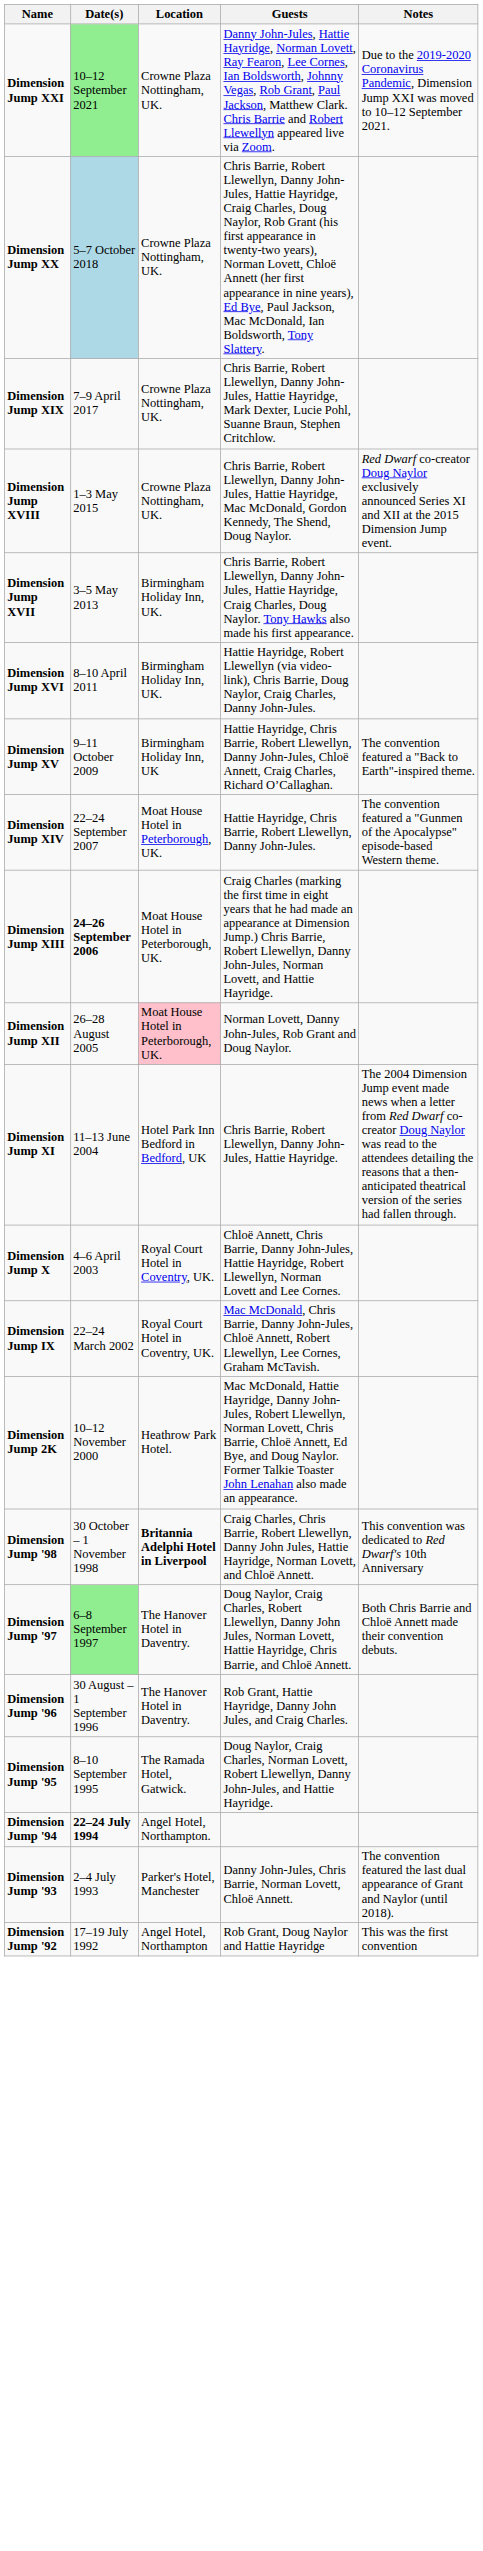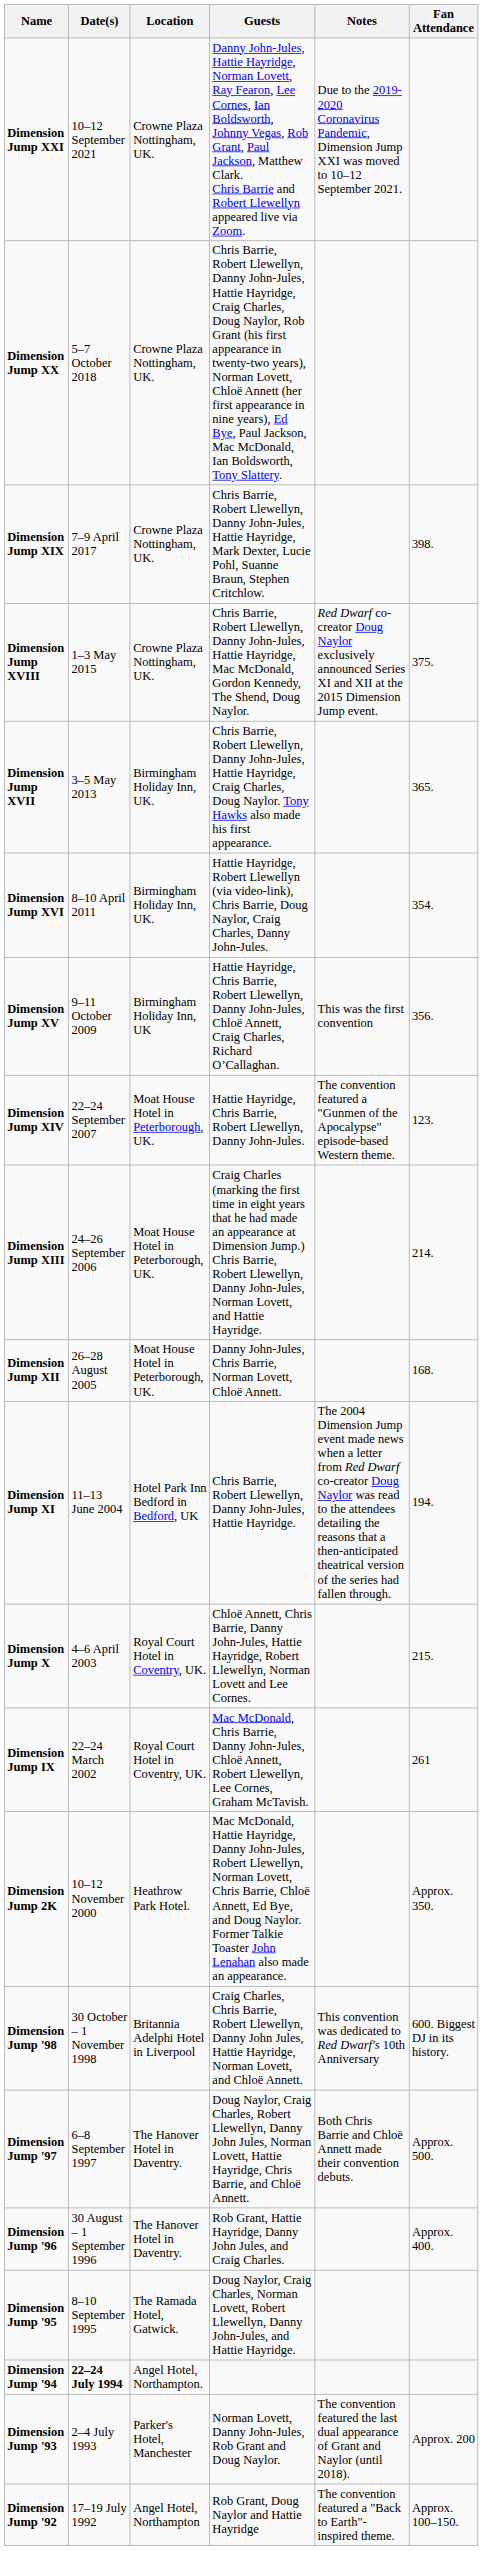+ column: Fan Attendance | 398. | 375. | 365. | 354. | 356. | 123. | 214. | 168. | 194. | 215. | 261 | Approx. 350. | 600. Biggest DJ in its history. | Approx. 500. | Approx. 400. | Approx. 200 | Approx. 100–150.
Dimension Jump XXI | Date(s): lightgreen background -> no background
Dimension Jump XX | Date(s): lightblue background -> no background
Dimension Jump XV | Notes: The convention featured a "Back to Earth"-inspired theme. -> This was the first convention
Dimension Jump XIII | Date(s): bold -> normal
Dimension Jump XII | Location: pink background -> no background
Dimension Jump XII | Guests: Norman Lovett, Danny John-Jules, Rob Grant and Doug Naylor. -> Danny John-Jules, Chris Barrie, Norman Lovett, Chloë Annett.
Dimension Jump '98 | Location: bold -> normal
Dimension Jump '97 | Date(s): lightgreen background -> no background
Dimension Jump '93 | Guests: Danny John-Jules, Chris Barrie, Norman Lovett, Chloë Annett. -> Norman Lovett, Danny John-Jules, Rob Grant and Doug Naylor.
Dimension Jump '92 | Notes: This was the first convention -> The convention featured a "Back to Earth"-inspired theme.
